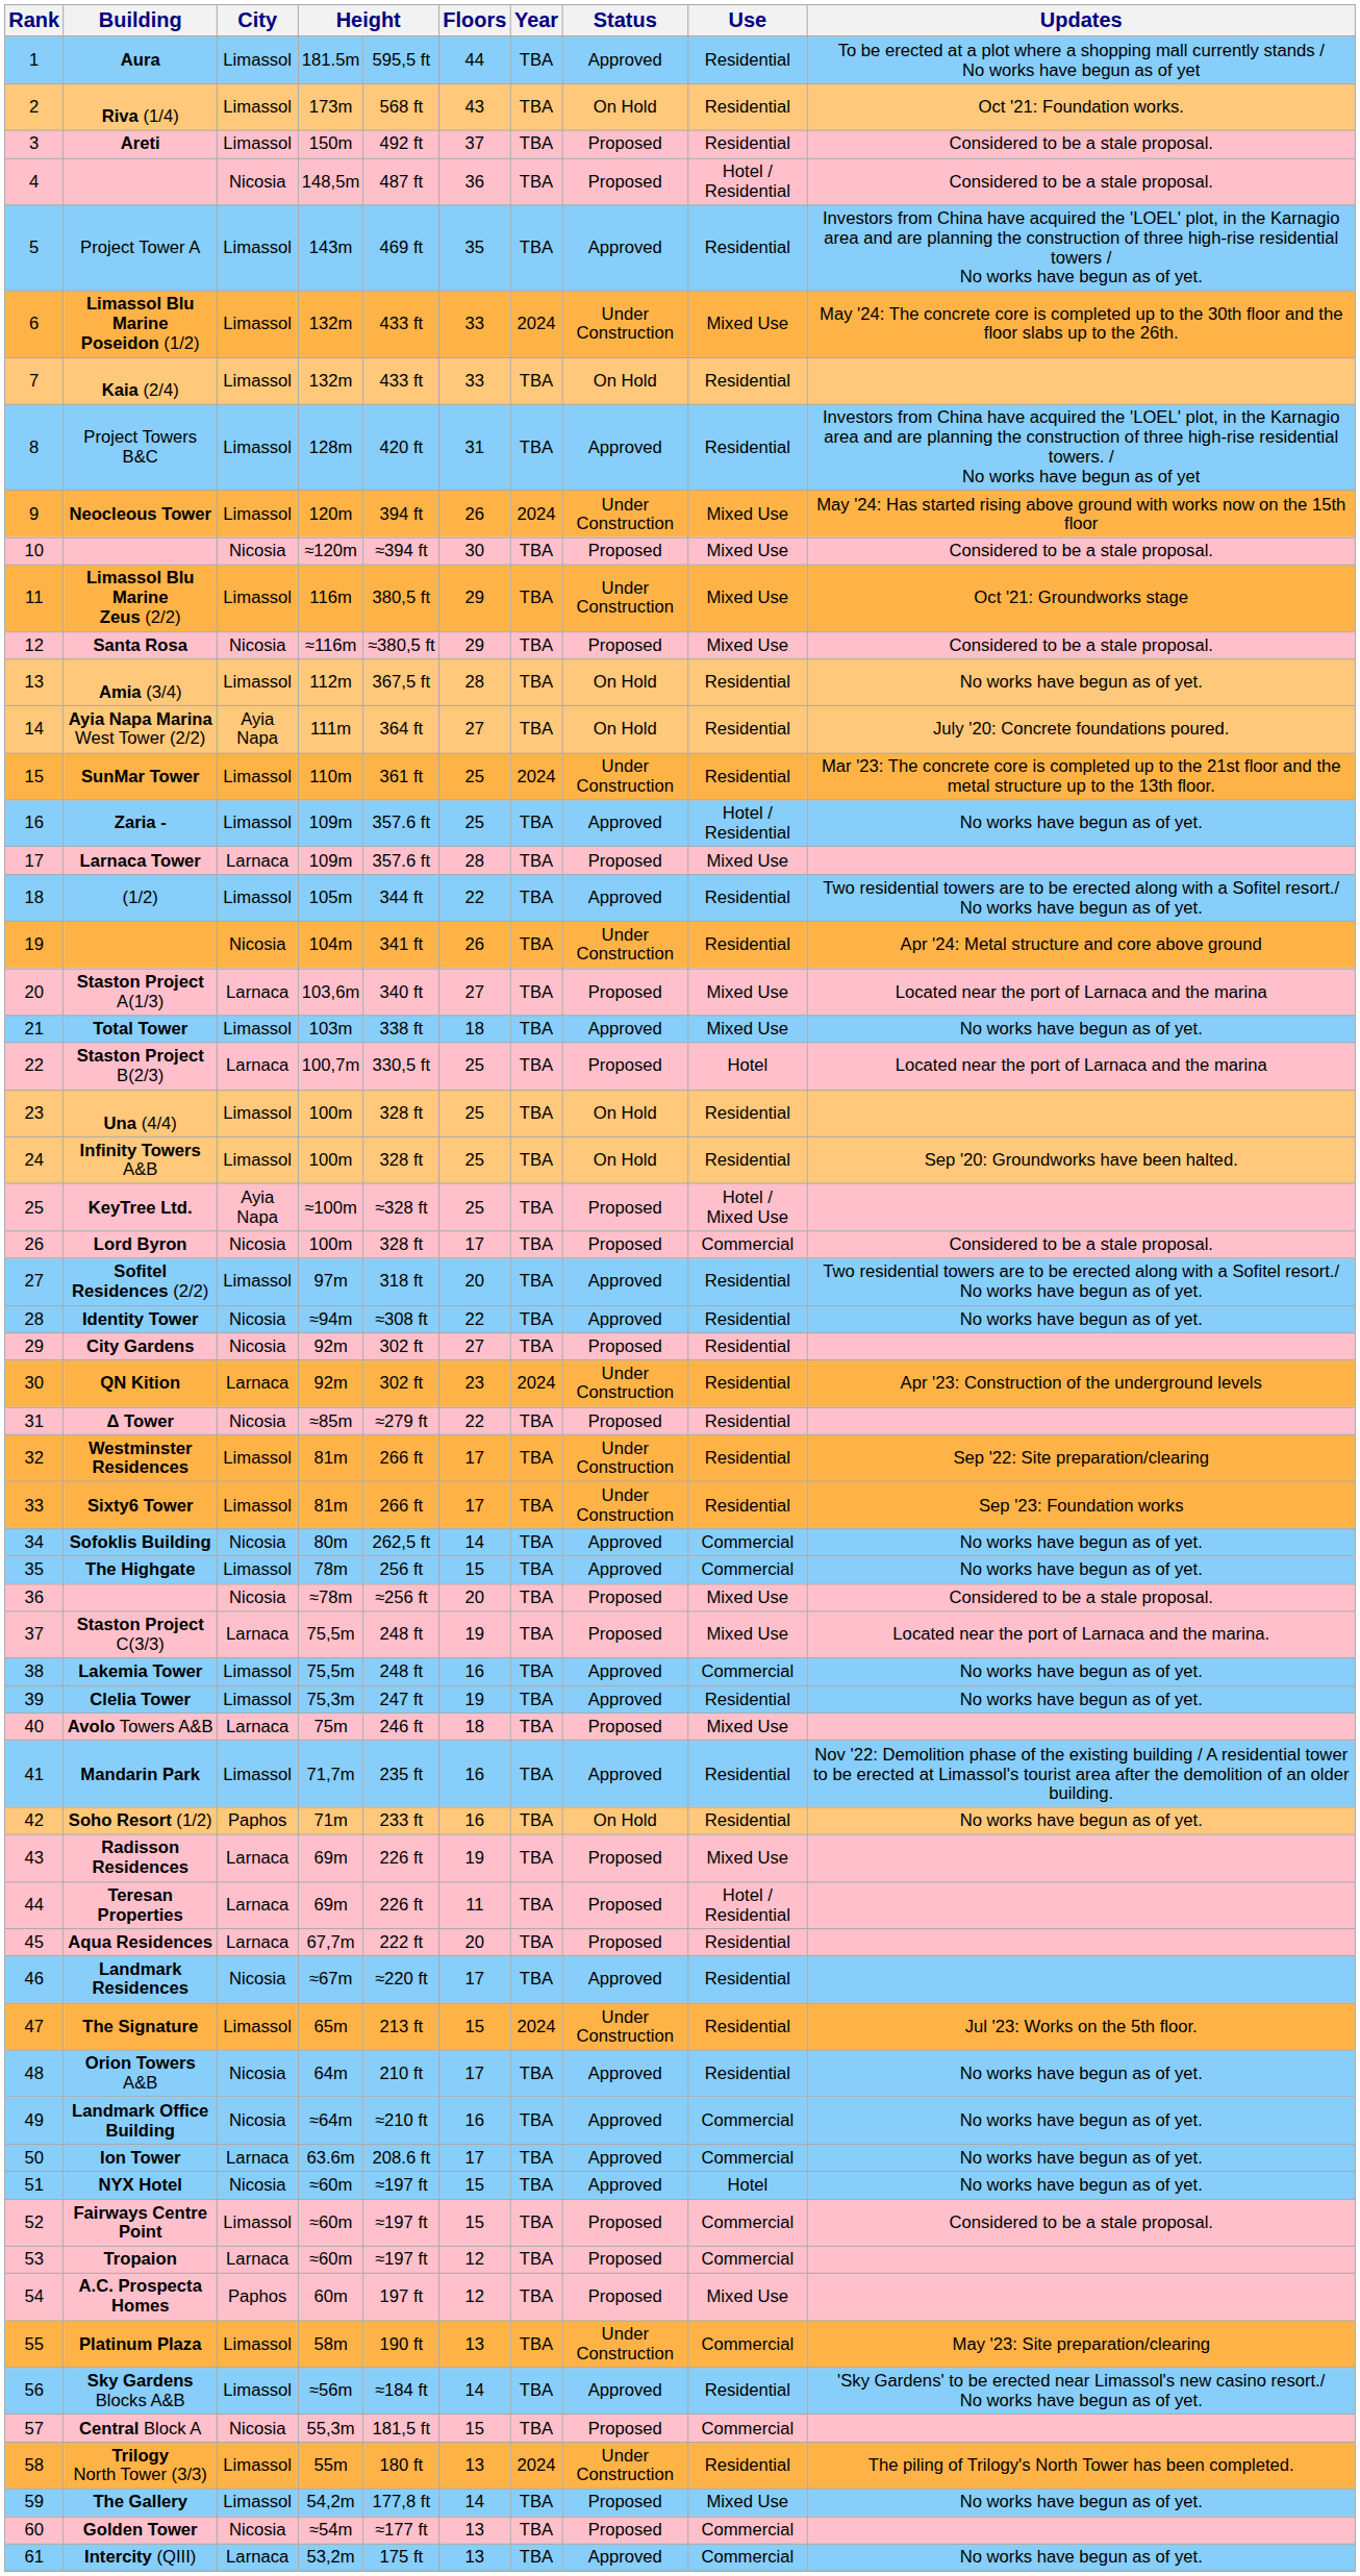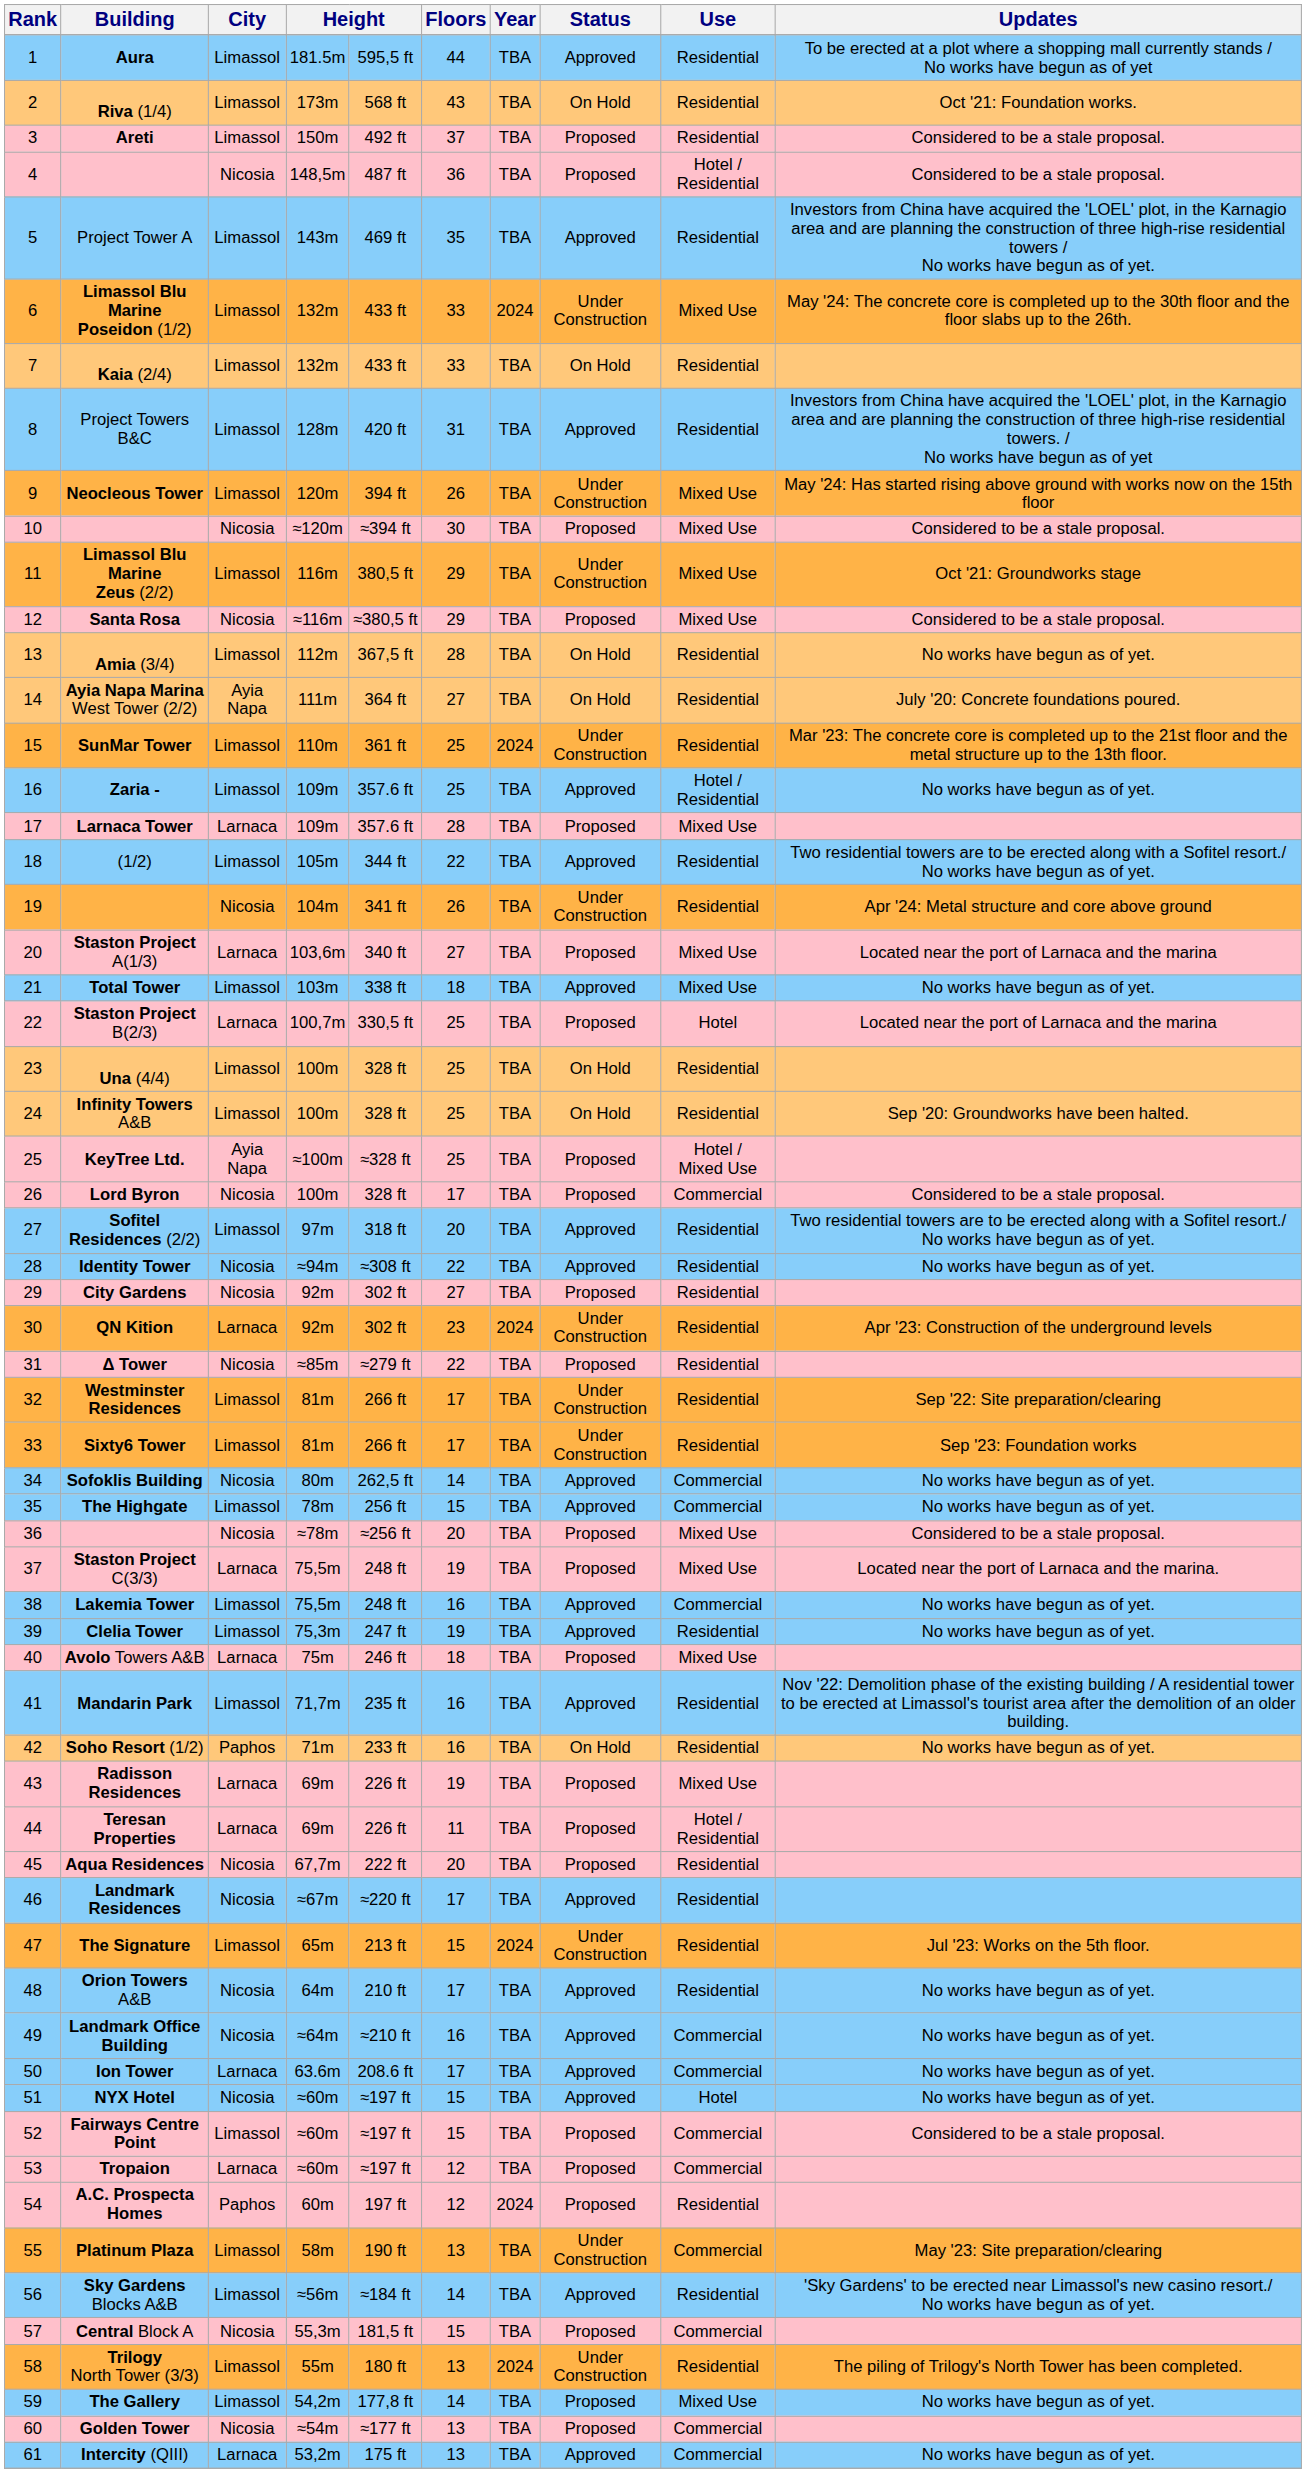Neocleous Tower | Year: 2024 -> TBA
Aqua Residences | City: Larnaca -> Nicosia
A.C. Prospecta Homes | Year: TBA -> 2024
A.C. Prospecta Homes | Use: Mixed Use -> Residential
